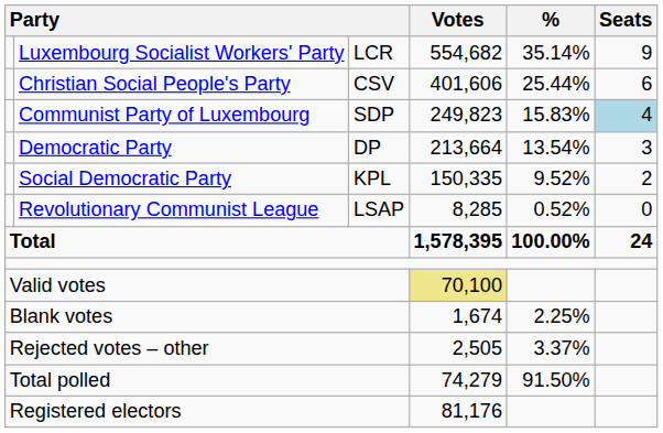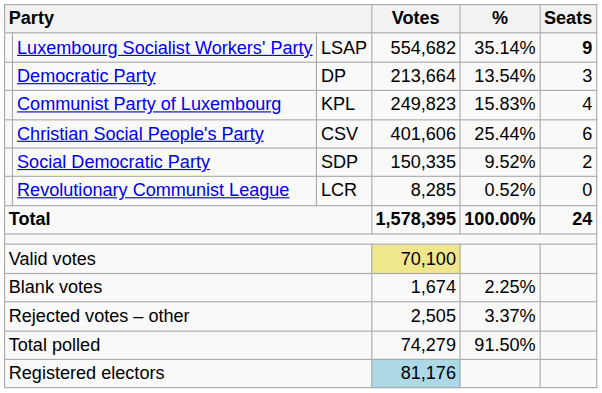Luxembourg Socialist Workers' Party | column 3: LCR -> LSAP
Luxembourg Socialist Workers' Party | Seats: normal -> bold
rows swapped: Christian Social People's Party <-> Democratic Party
Communist Party of Luxembourg | column 3: SDP -> KPL
Communist Party of Luxembourg | Seats: lightblue background -> no background
Social Democratic Party | column 3: KPL -> SDP
Revolutionary Communist League | column 3: LSAP -> LCR
Registered electors | Votes: no background -> lightblue background
